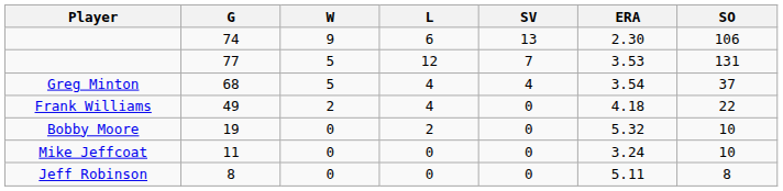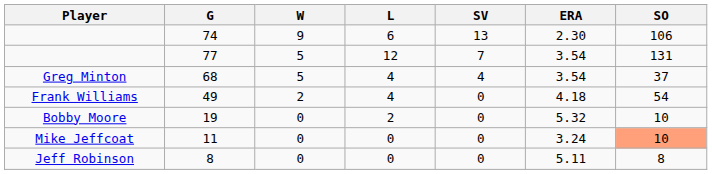77 | ERA: 3.53 -> 3.54
49 | SO: 22 -> 54
11 | SO: no background -> lightsalmon background
